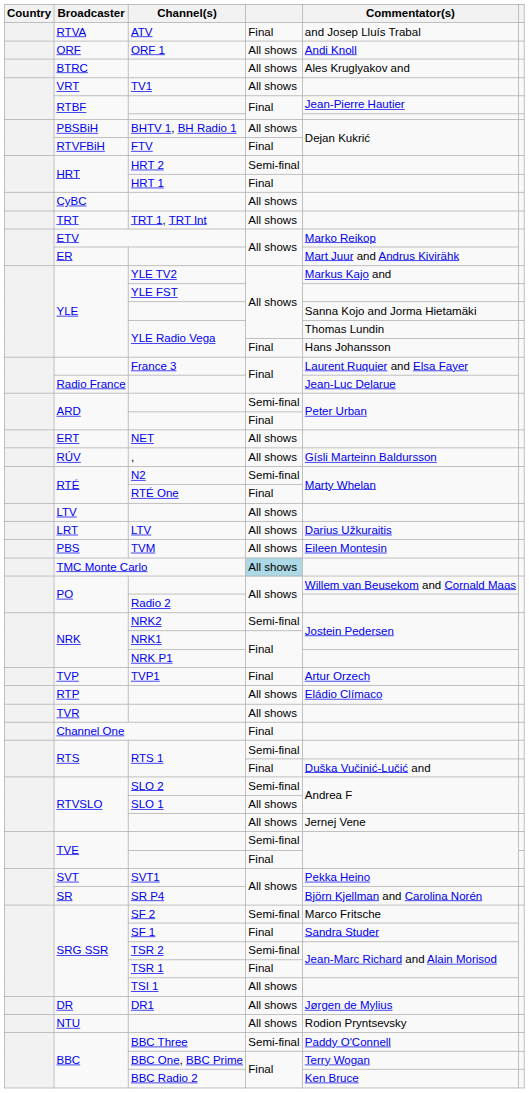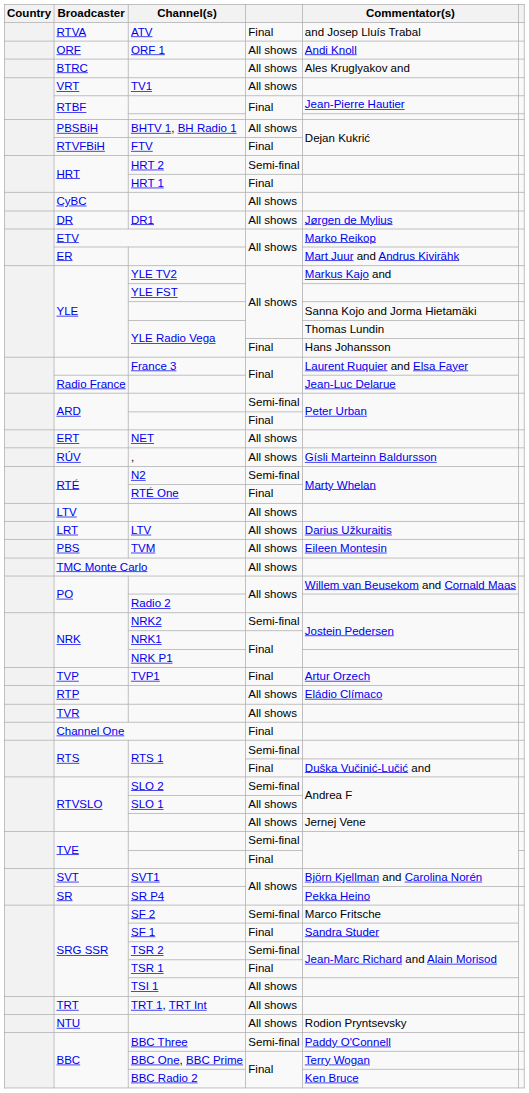rows swapped: DR1 <-> TRT 1, TRT Int
TMC Monte Carlo | column 4: lightblue background -> no background
SVT1 | Commentator(s): Pekka Heino -> Björn Kjellman and Carolina Norén
SR P4 | Commentator(s): Björn Kjellman and Carolina Norén -> Pekka Heino
